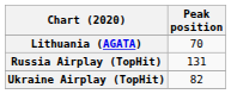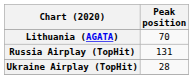Ukraine Airplay (TopHit) | Peak position: 82 -> 28
